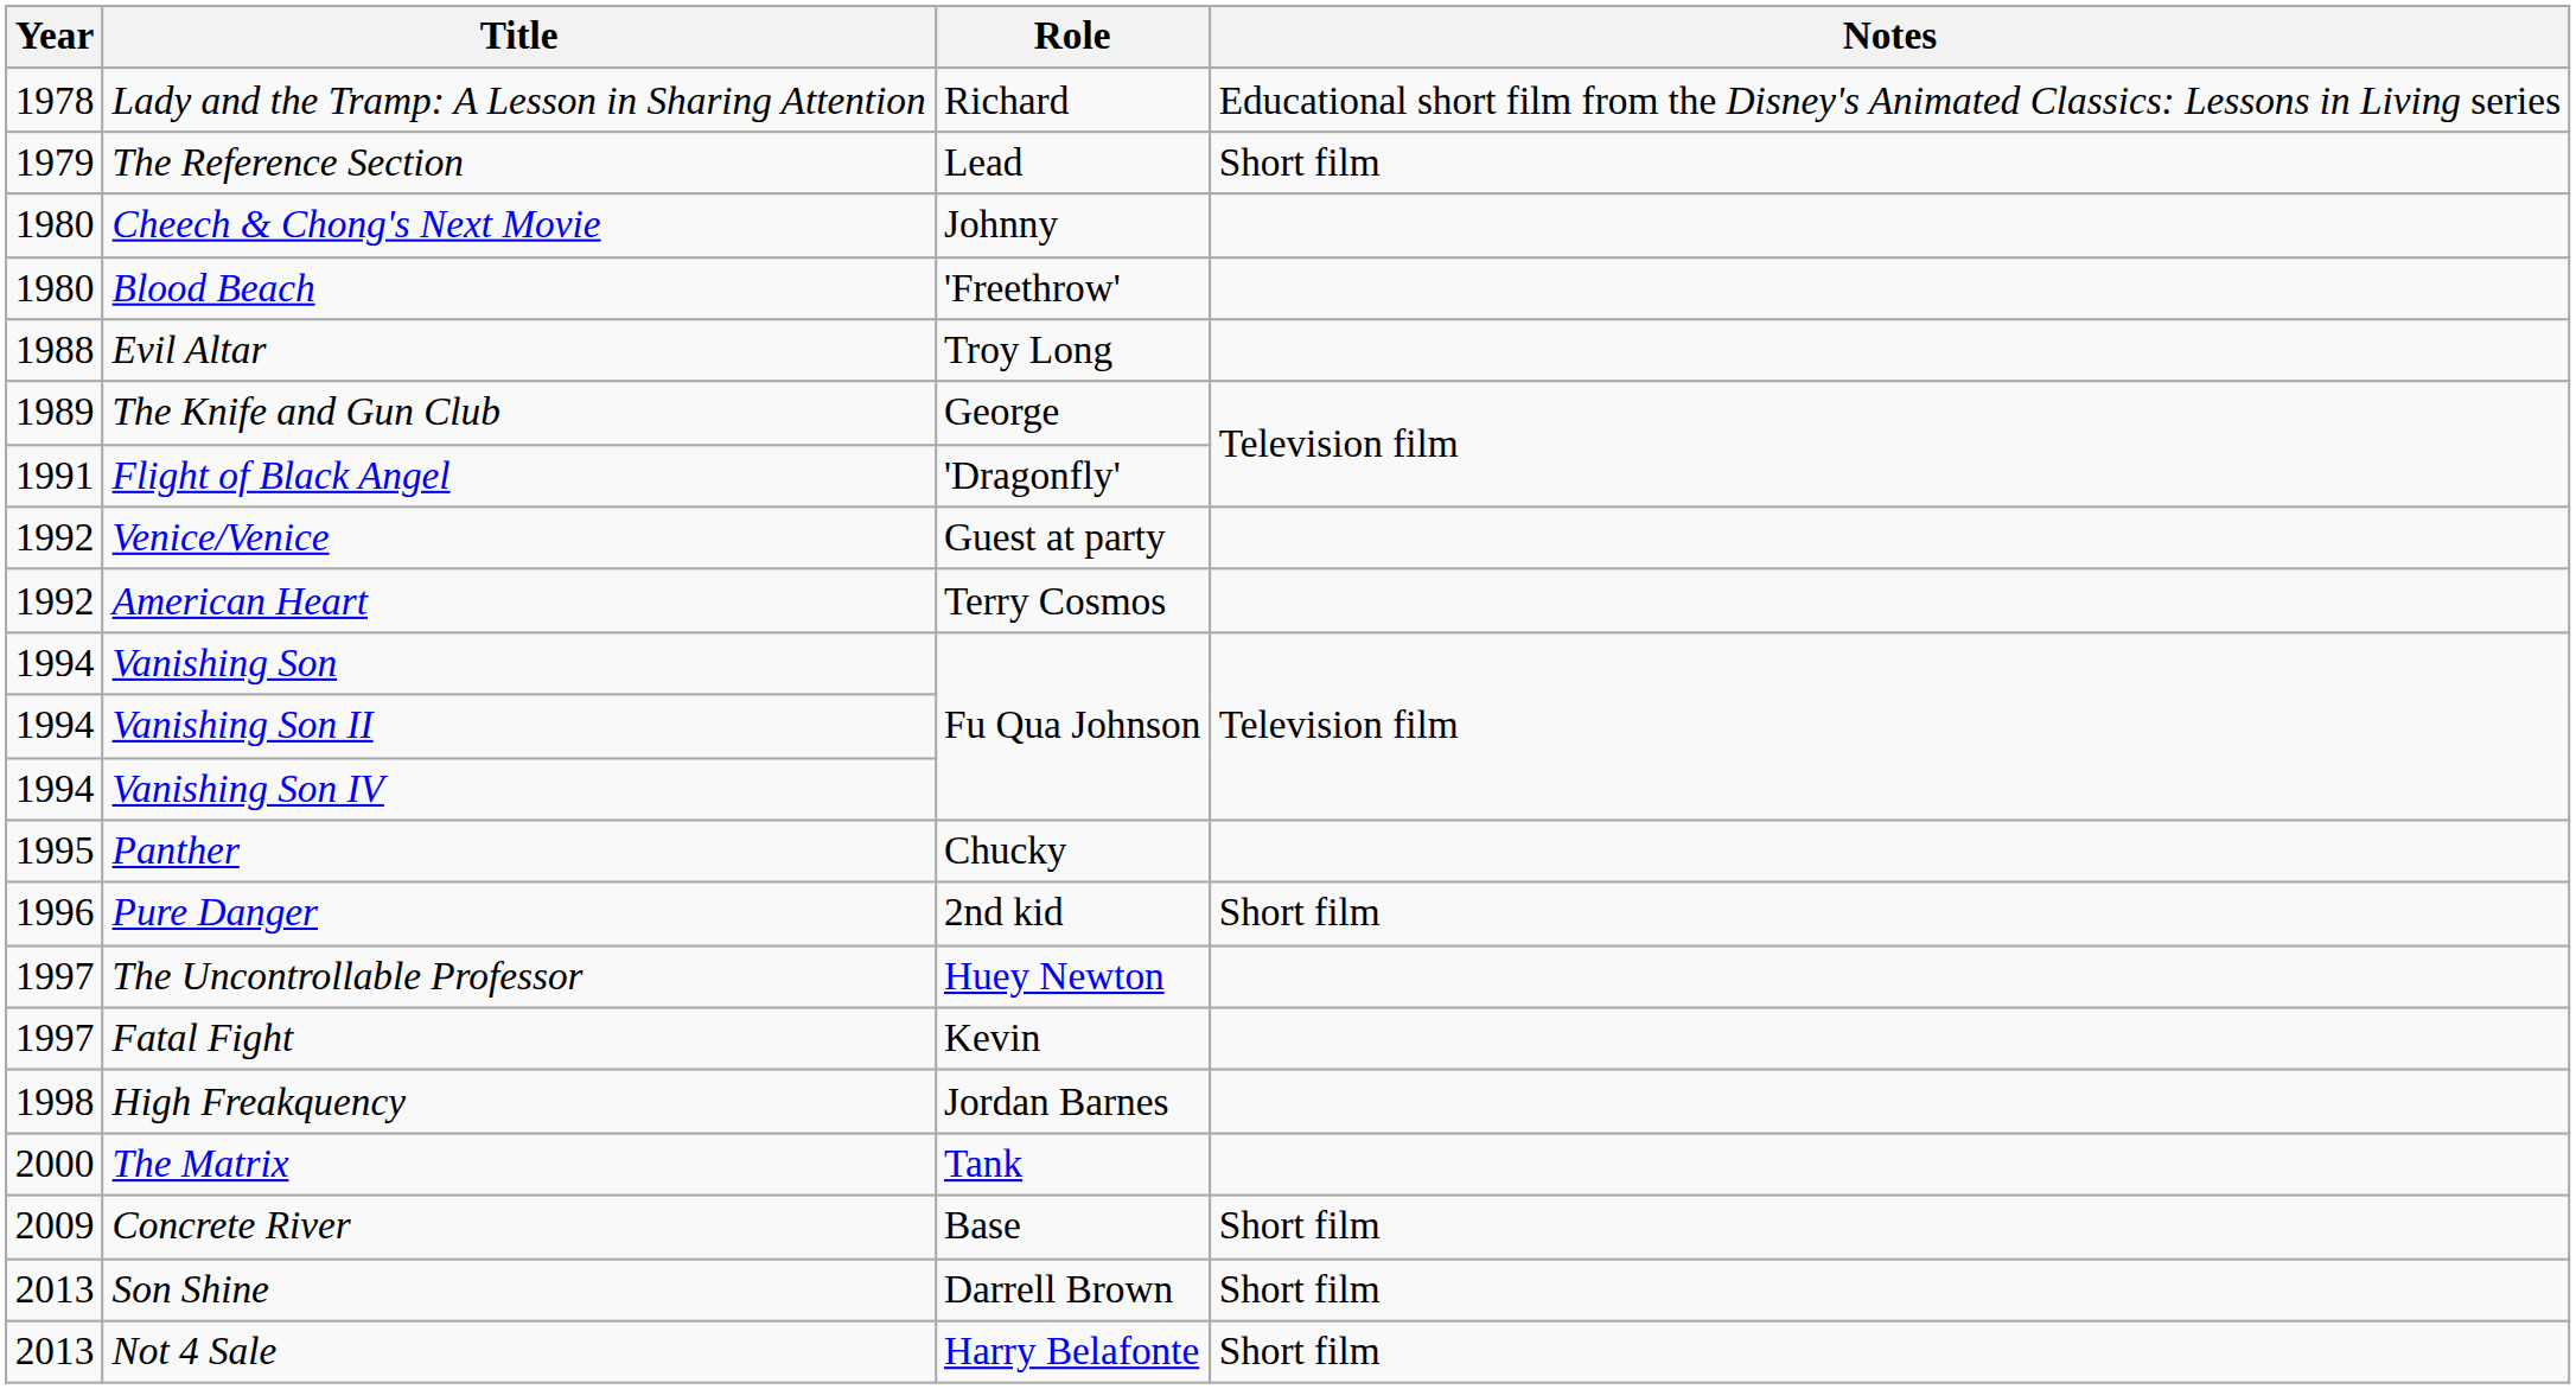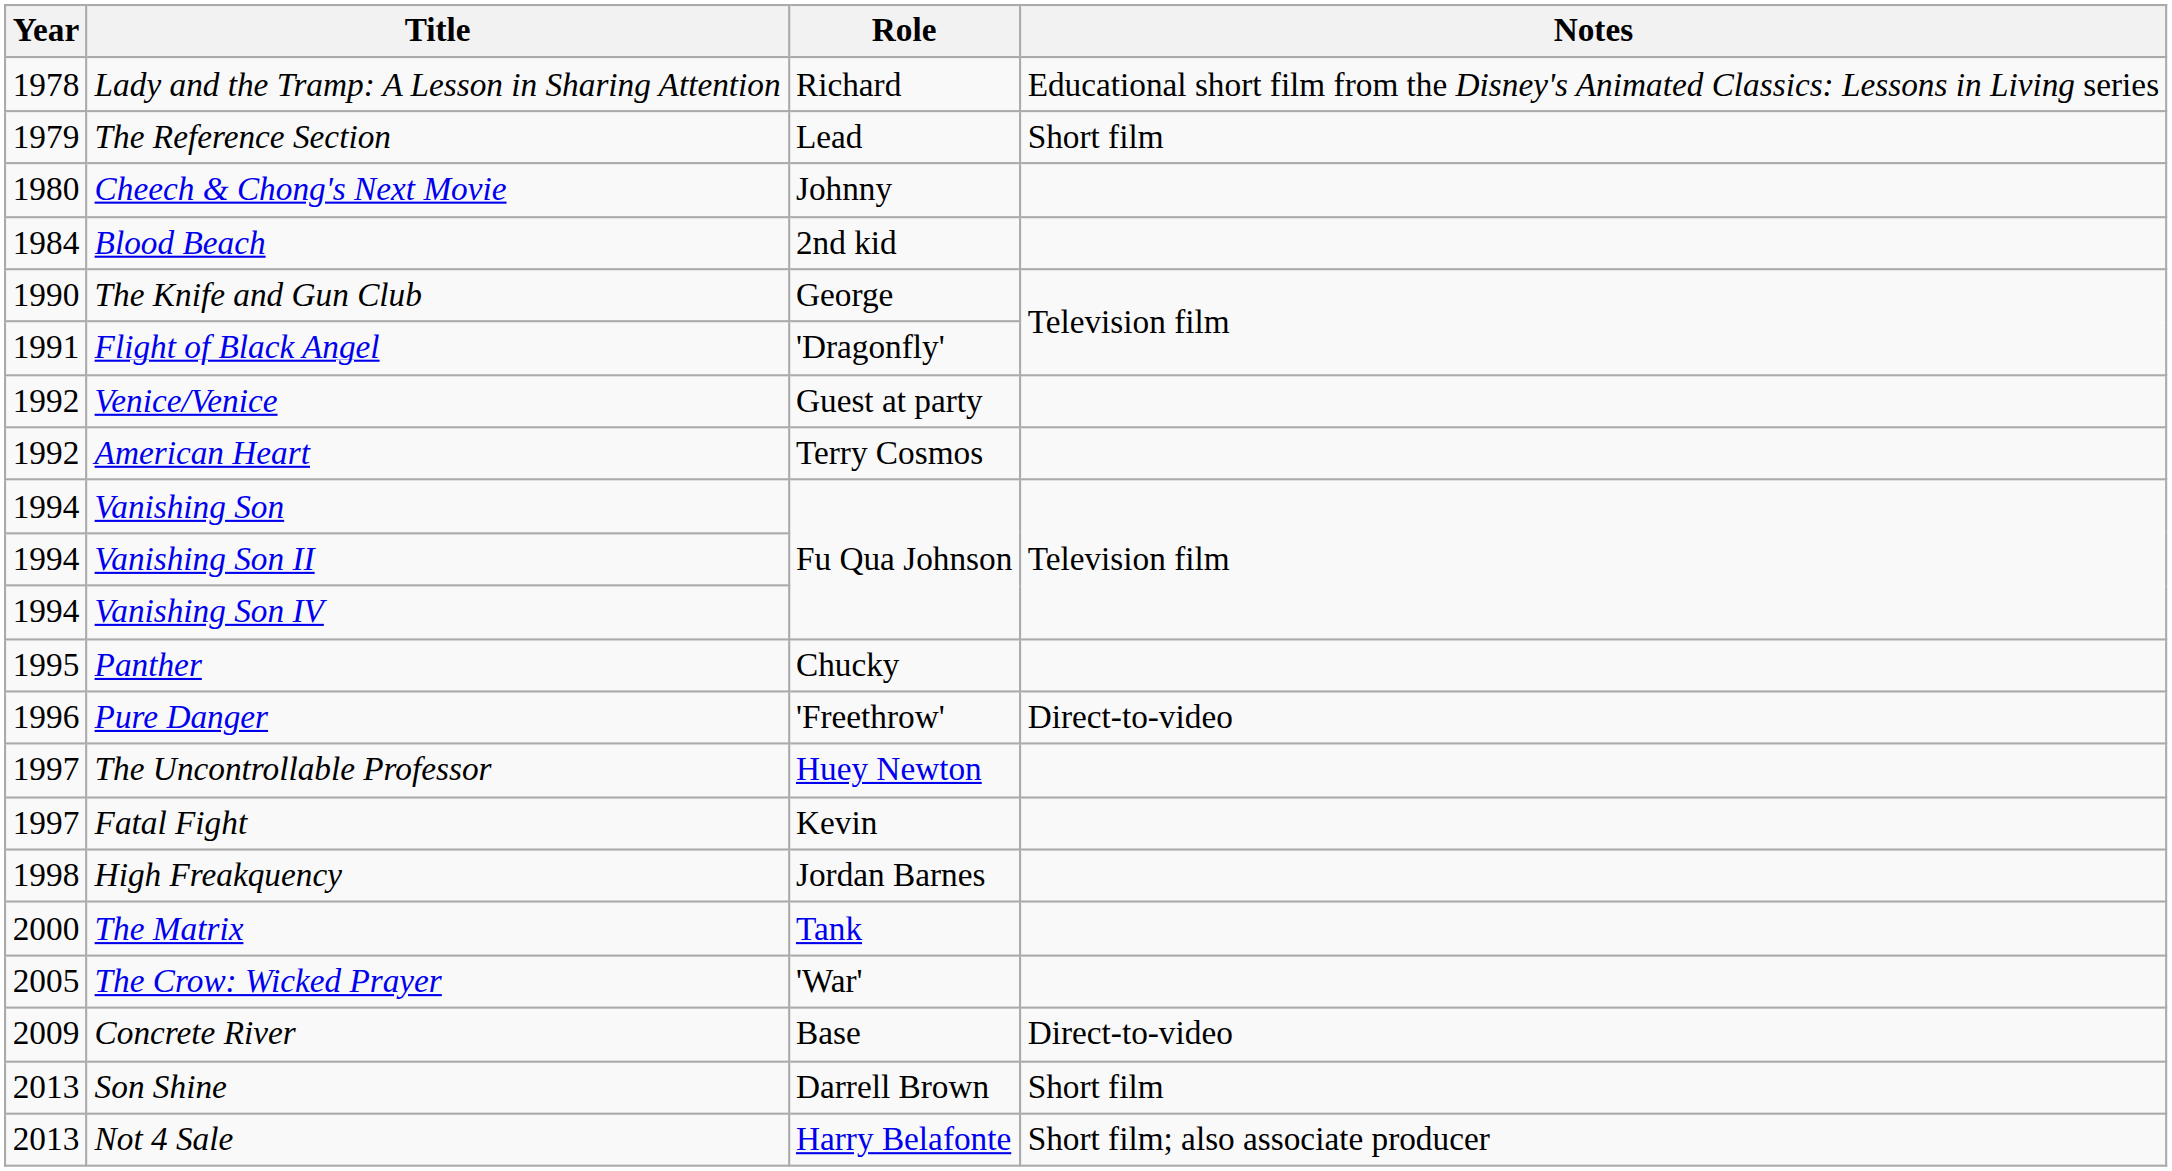Blood Beach | Year: 1980 -> 1984
Blood Beach | Role: 'Freethrow' -> 2nd kid
- row: 1988 | Evil Altar | Troy Long
The Knife and Gun Club | Year: 1989 -> 1990
Pure Danger | Role: 2nd kid -> 'Freethrow'
Pure Danger | Notes: Short film -> Direct-to-video
+ row: 2005 | The Crow: Wicked Prayer | 'War'
Concrete River | Notes: Short film -> Direct-to-video
Not 4 Sale | Notes: Short film -> Short film; also associate producer
